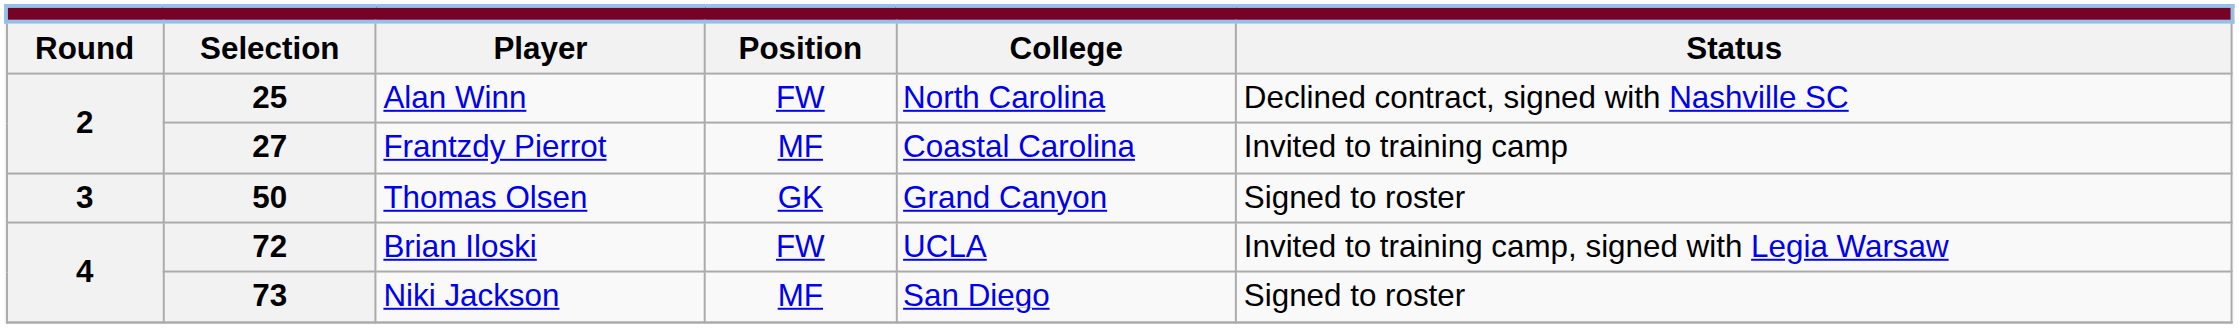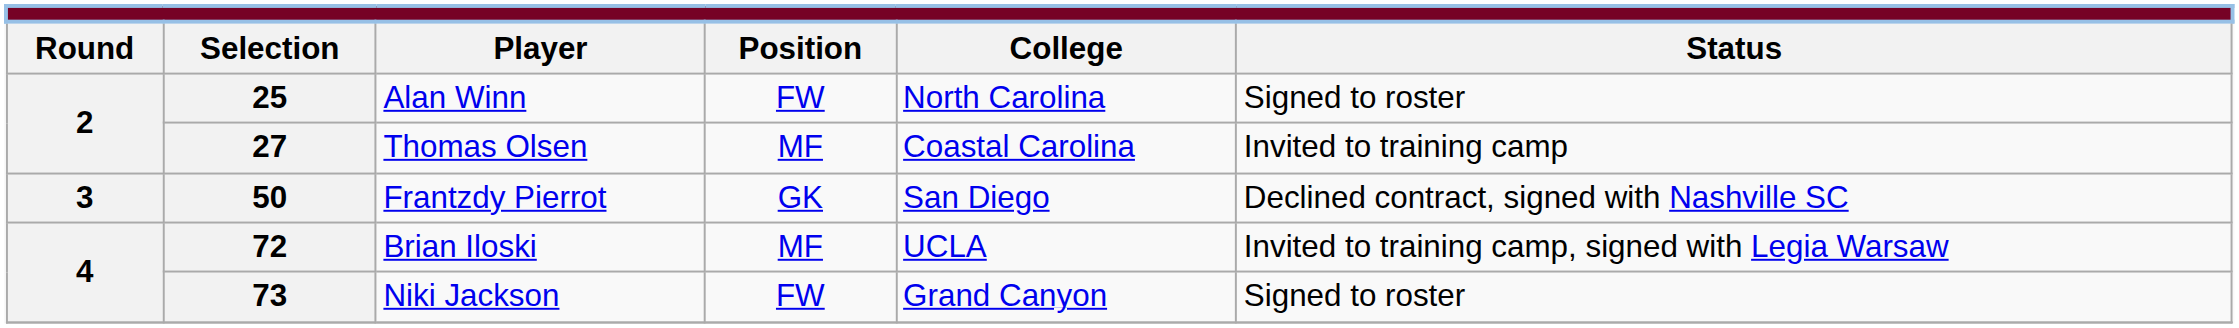25 | column 6: Declined contract, signed with Nashville SC -> Signed to roster
27 | column 3: Frantzdy Pierrot -> Thomas Olsen
50 | column 3: Thomas Olsen -> Frantzdy Pierrot
50 | column 5: Grand Canyon -> San Diego
50 | column 6: Signed to roster -> Declined contract, signed with Nashville SC
72 | column 4: FW -> MF
73 | column 4: MF -> FW
73 | column 5: San Diego -> Grand Canyon
